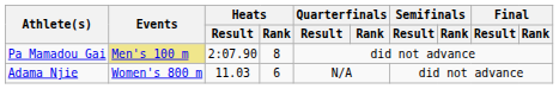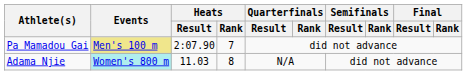Pa Mamadou Gai | Heats / Rank: 8 -> 7
Adama Njie | Events: no background -> paleturquoise background
Adama Njie | Heats / Rank: 6 -> 8
